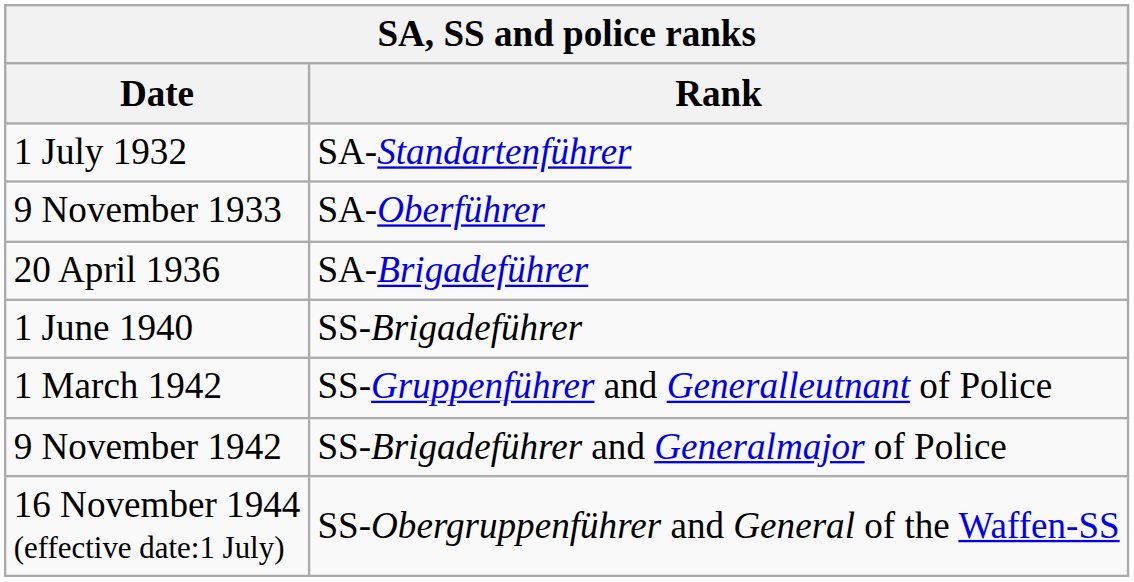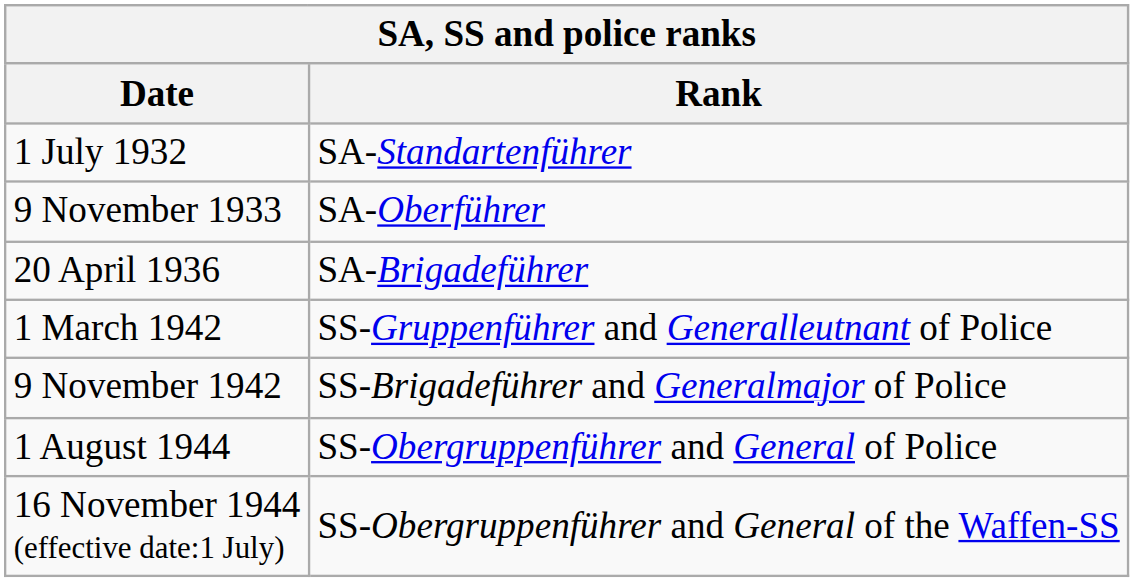- row: 1 June 1940 | SS-Brigadeführer
+ row: 1 August 1944 | SS-Obergruppenführer and General of Police
